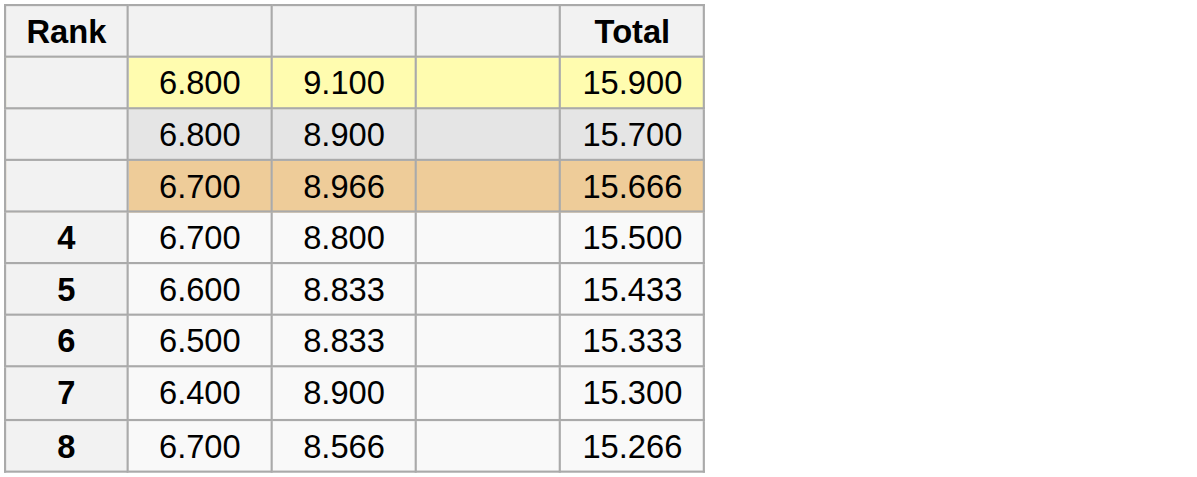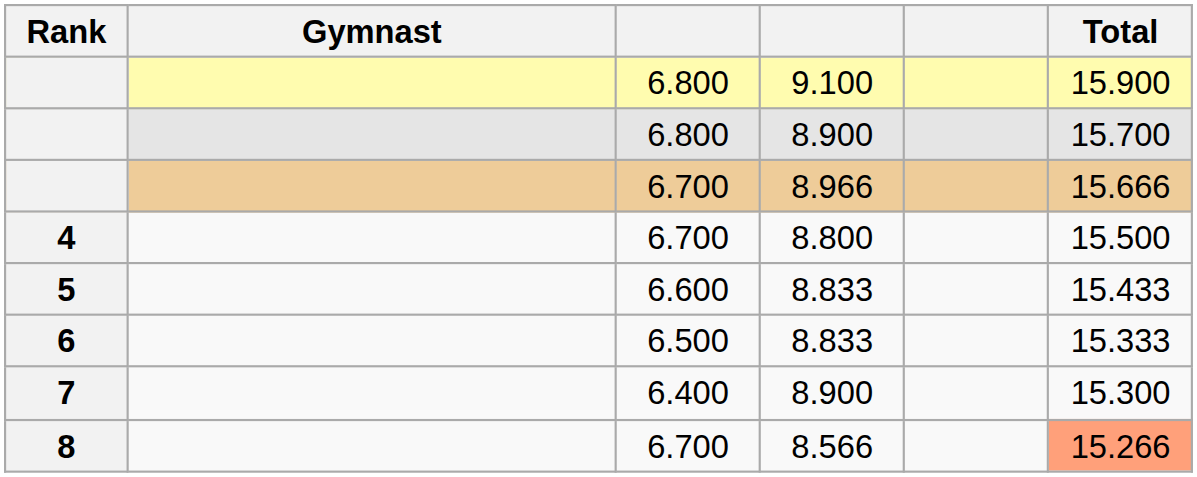+ column: Gymnast
8 | Total: no background -> lightsalmon background
